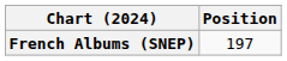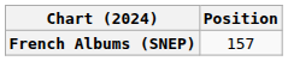French Albums (SNEP) | Position: 197 -> 157
